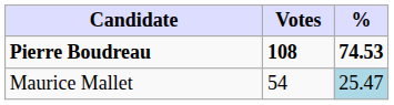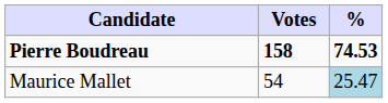Pierre Boudreau | Votes: 108 -> 158
